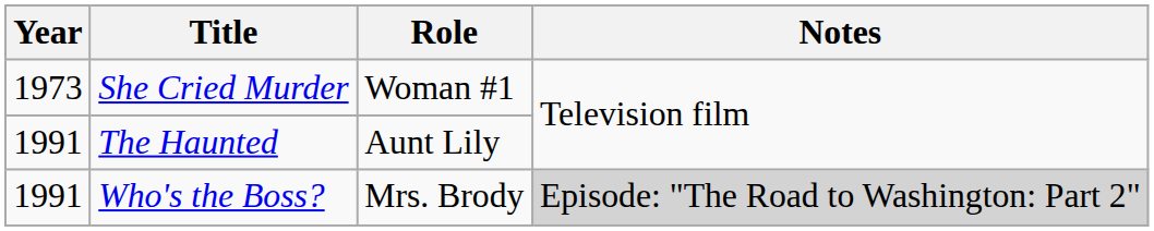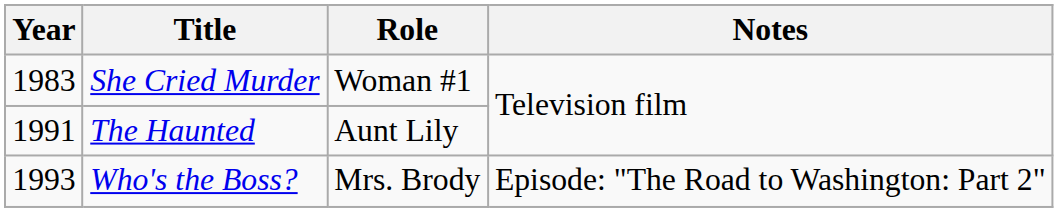She Cried Murder | Year: 1973 -> 1983
Who's the Boss? | Year: 1991 -> 1993
Who's the Boss? | Notes: lightgrey background -> no background
